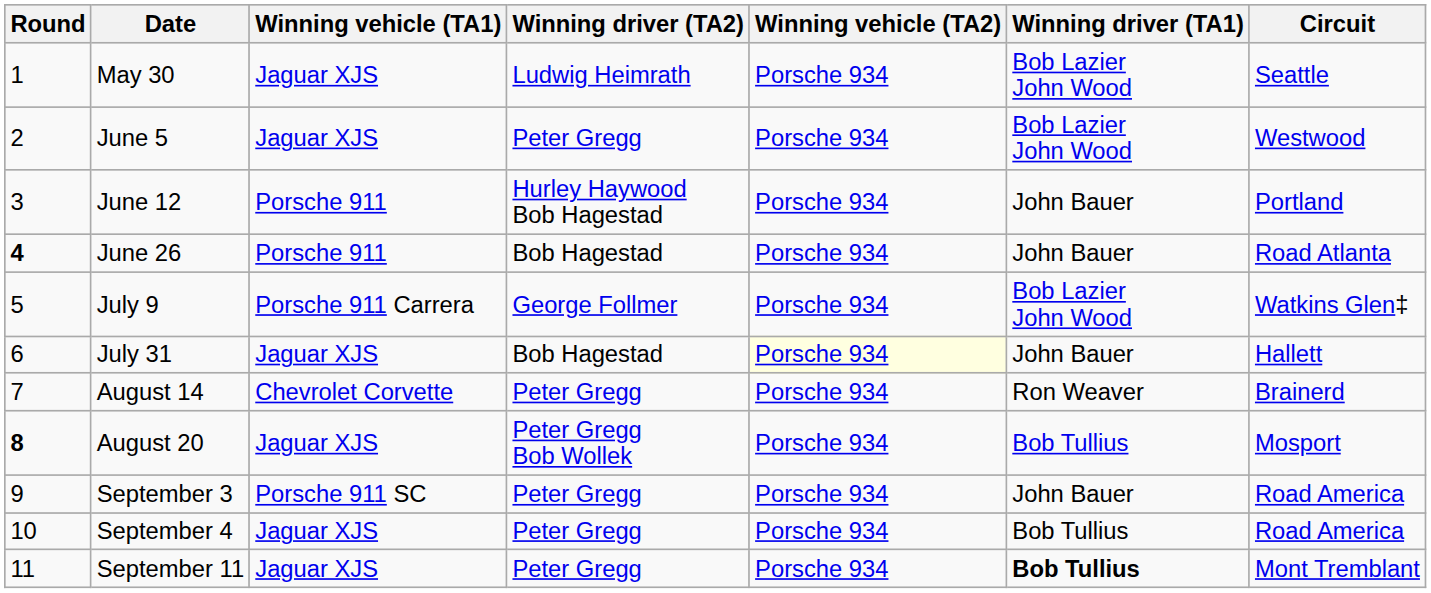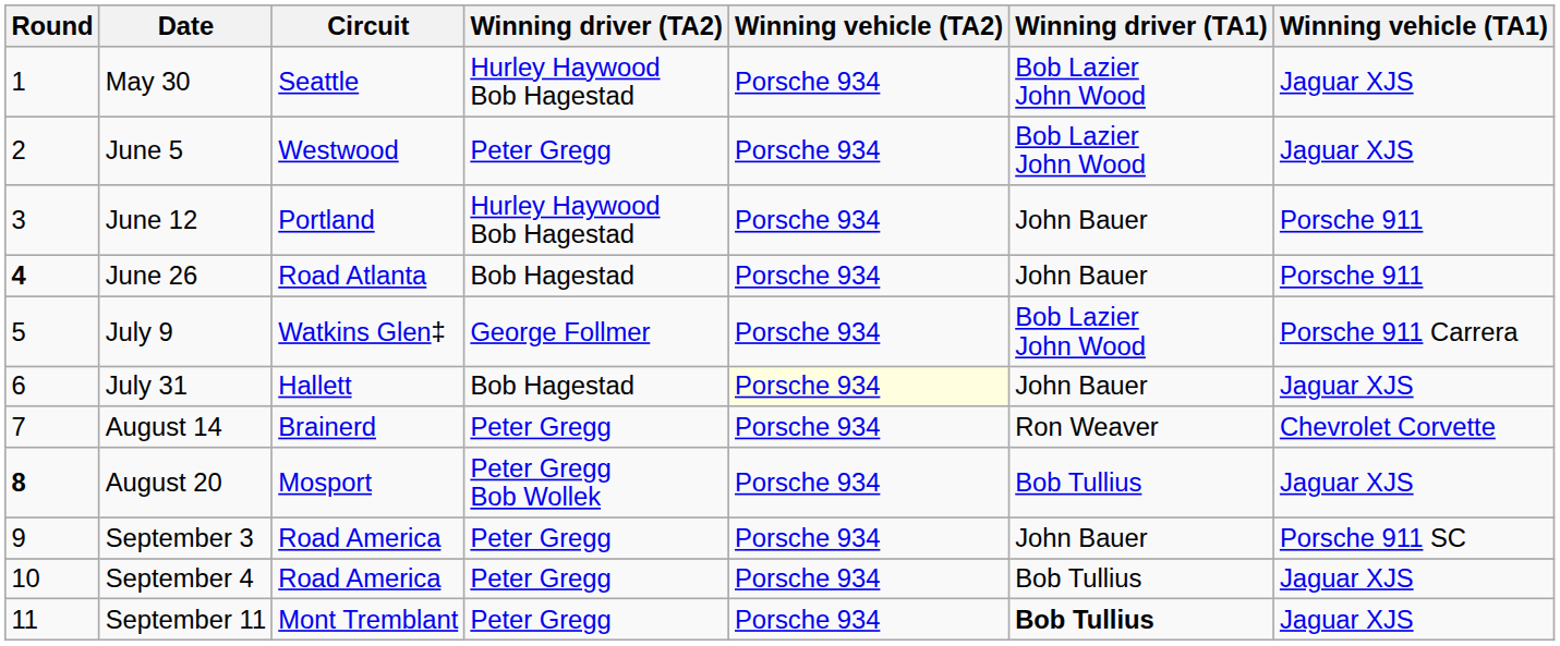columns swapped: Circuit <-> Winning vehicle (TA1)
May 30 | Winning driver (TA2): Ludwig Heimrath -> Hurley Haywood Bob Hagestad
